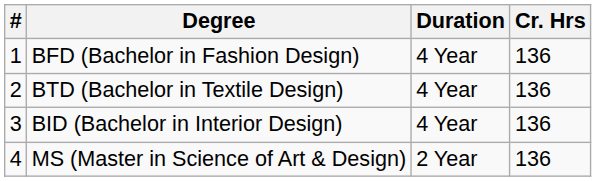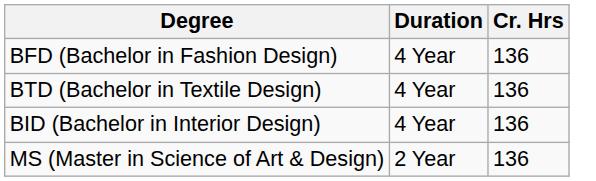- column: # | 1 | 2 | 3 | 4
